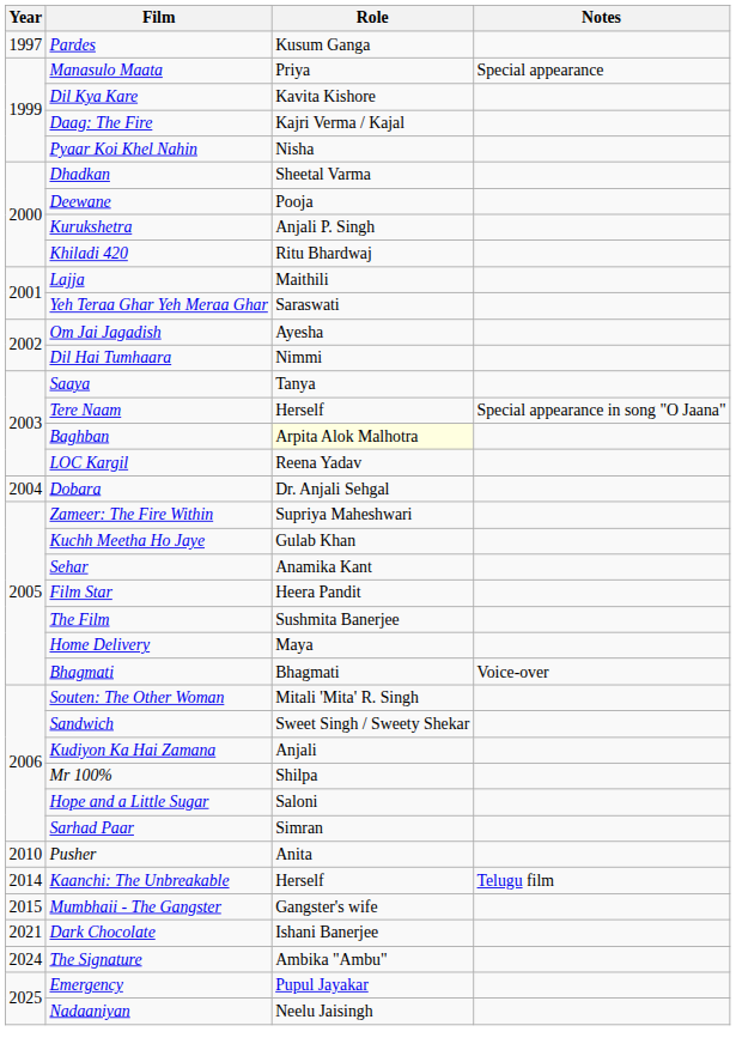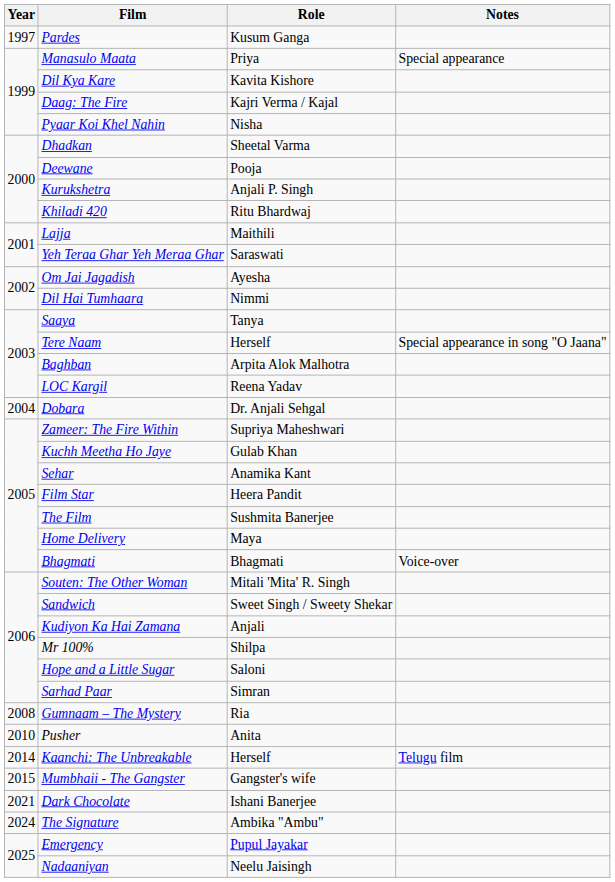Baghban | Role: lightyellow background -> no background
+ row: 2008 | Gumnaam – The Mystery | Ria
